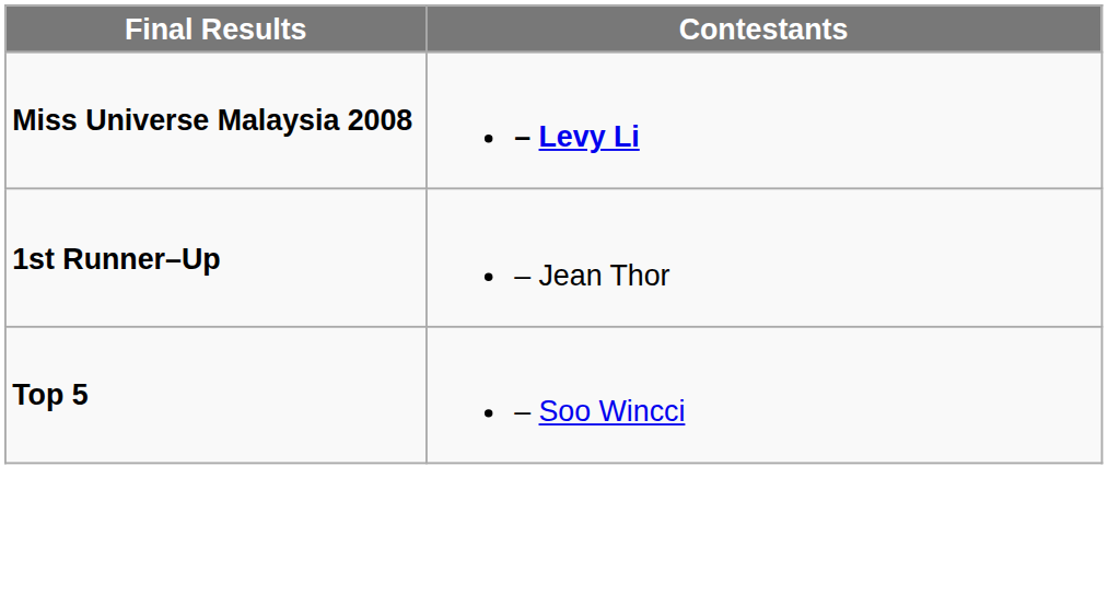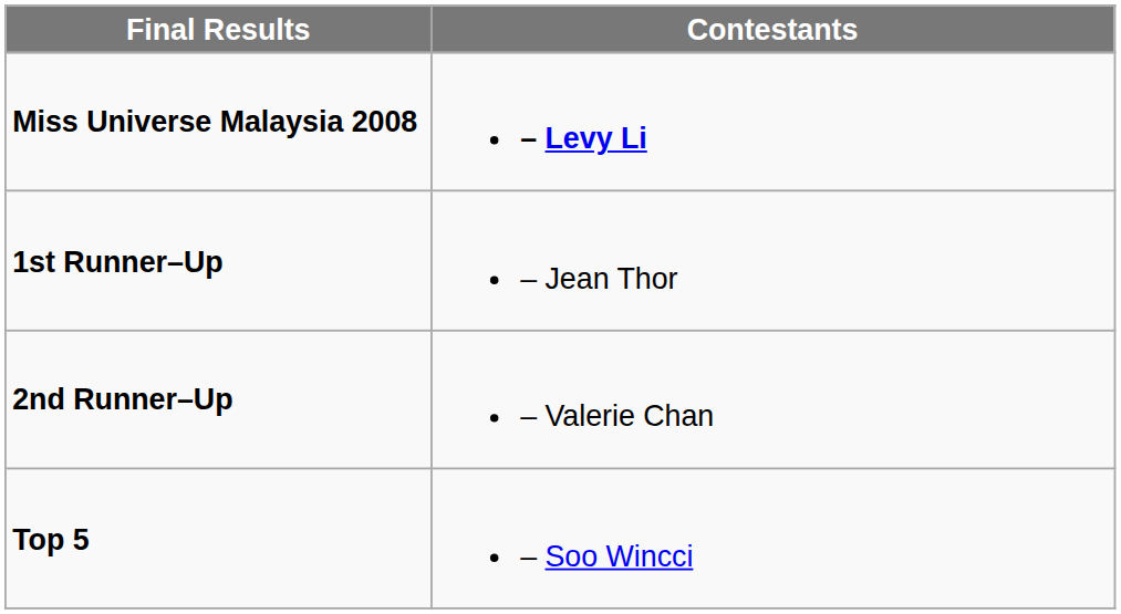+ row: 2nd Runner–Up | – Valerie Chan
